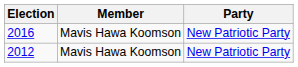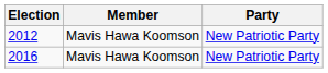rows swapped: 2012 <-> 2016
